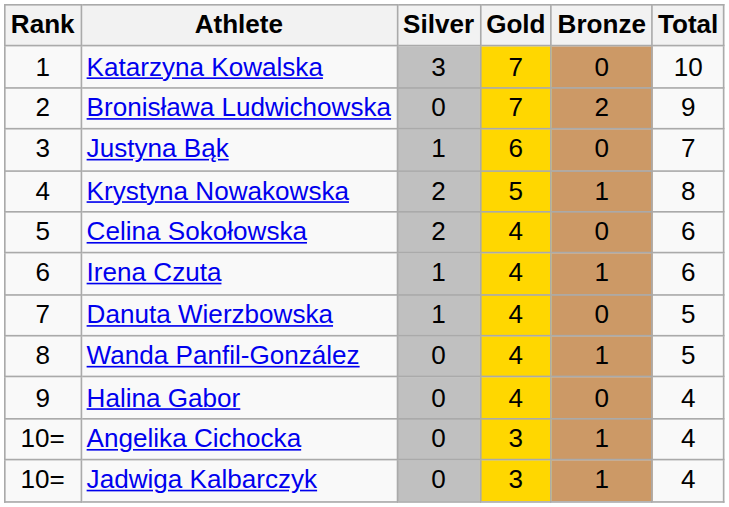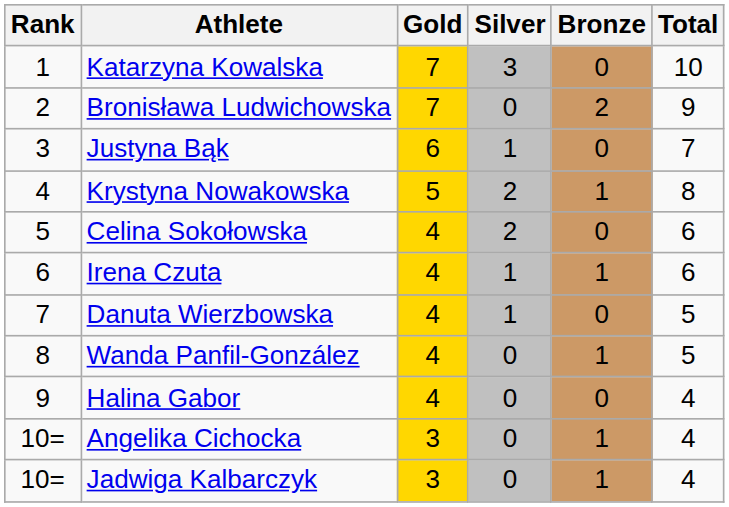columns swapped: Gold <-> Silver
